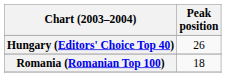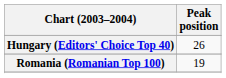Romania (Romanian Top 100) | Peak position: 18 -> 19
